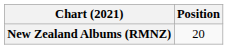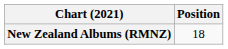New Zealand Albums (RMNZ) | Position: 20 -> 18
